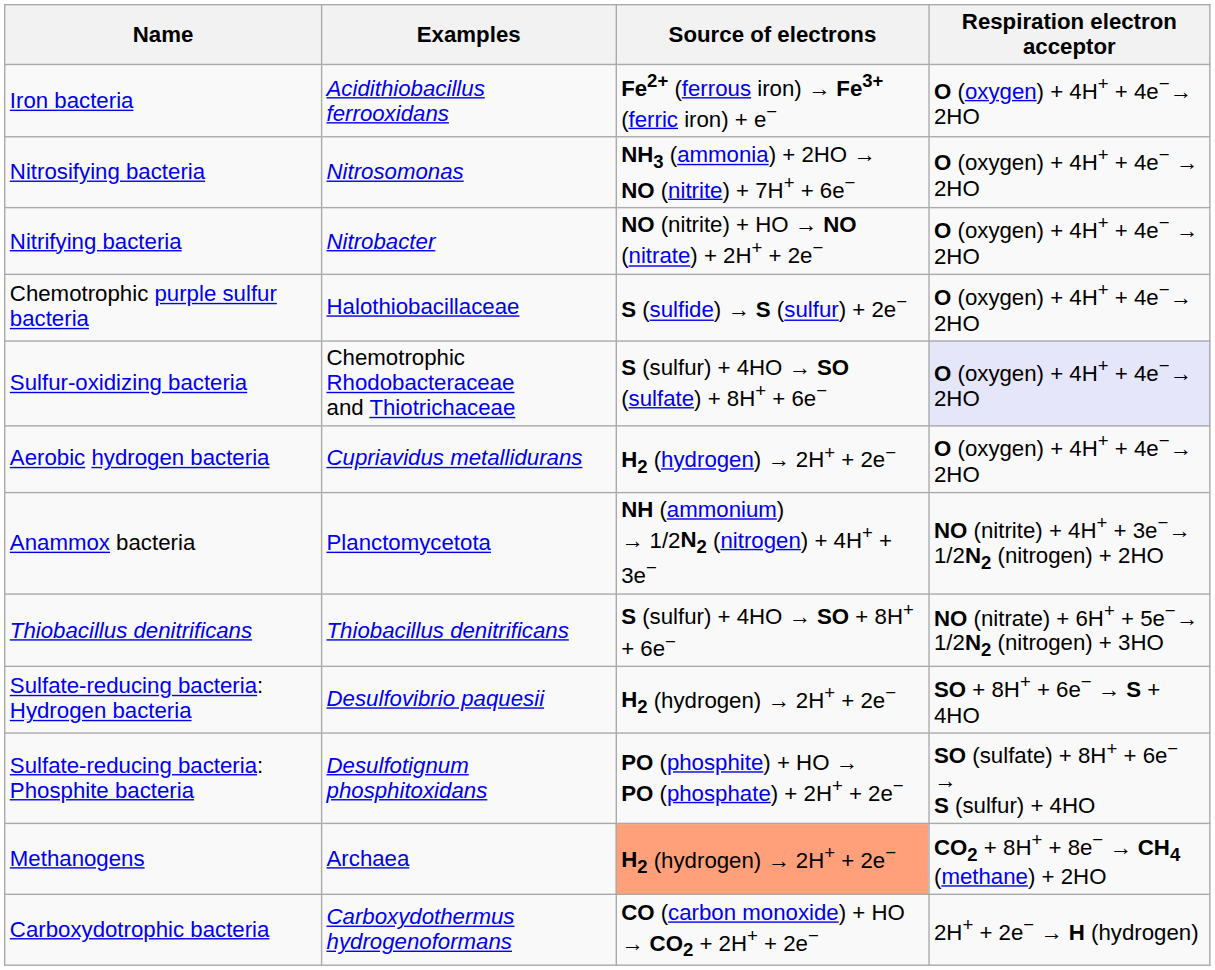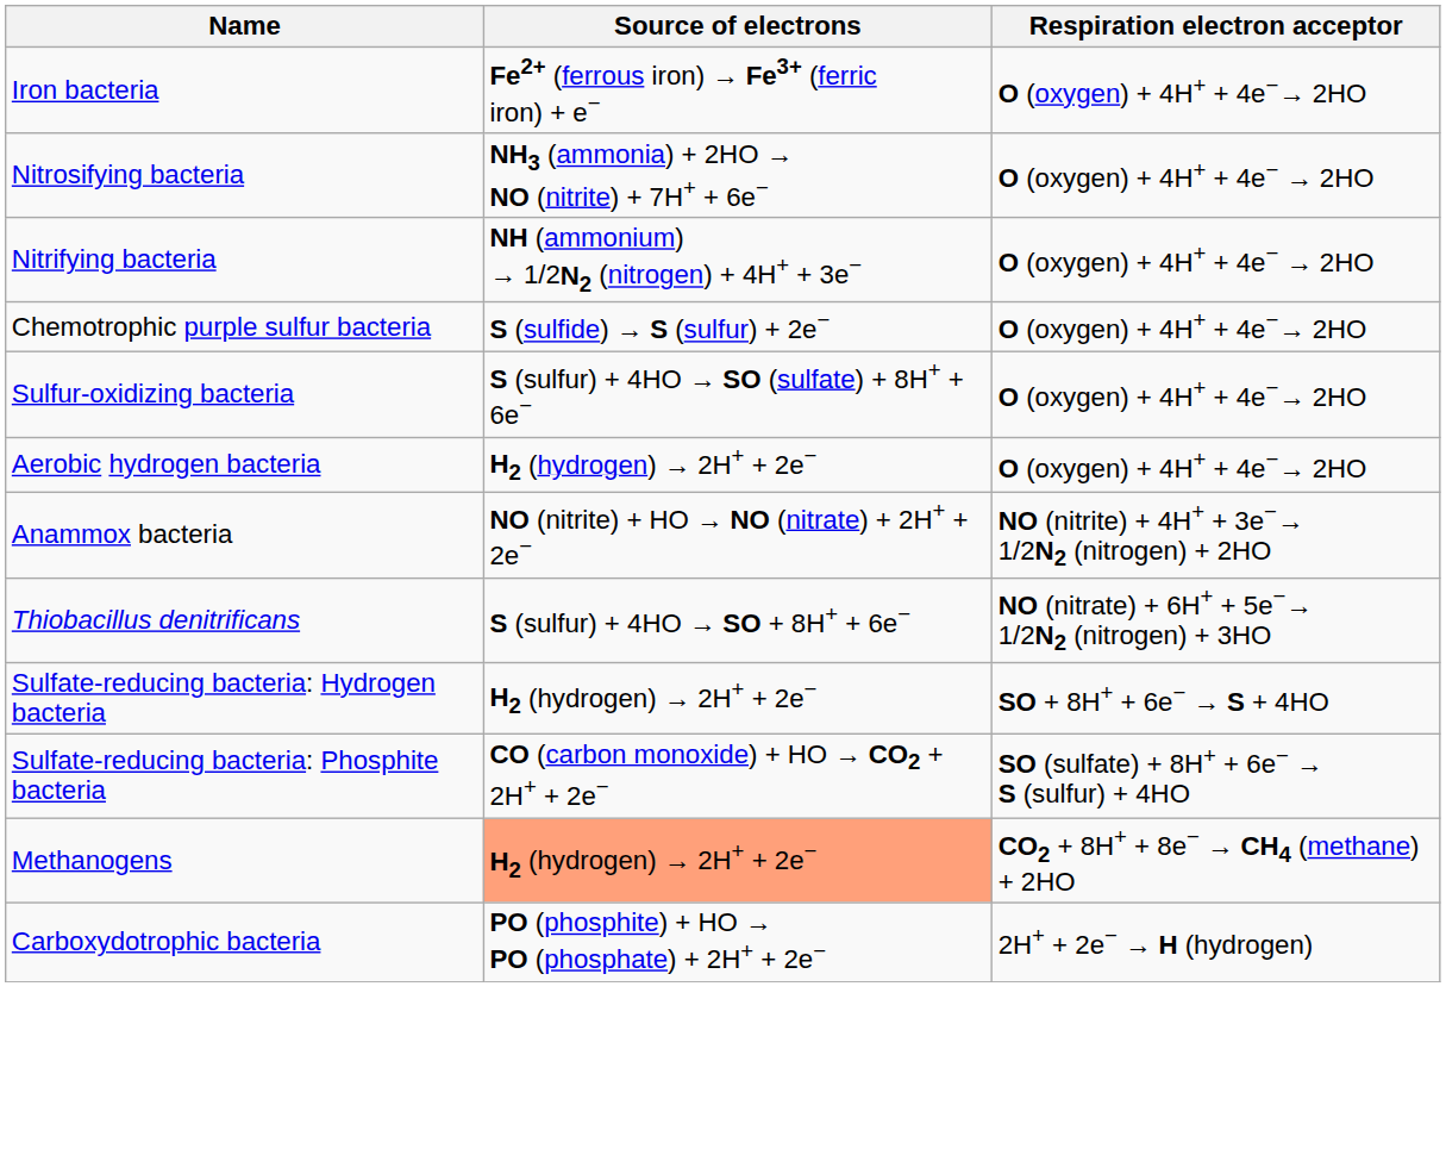- column: Examples | Acidithiobacillus ferrooxidans | Nitrosomonas | Nitrobacter | Halothiobacillaceae | Chemotrophic Rhodobacteraceae and Thiotrichaceae | Cupriavidus metallidurans | Planctomycetota | Thiobacillus denitrificans | Desulfovibrio paquesii | Desulfotignum phosphitoxidans | Archaea | Carboxydothermus hydrogenoformans
Nitrifying bacteria | Source of electrons: NO (nitrite) + HO → NO (nitrate) + 2H+ + 2e− -> NH (ammonium) → 1/2N2 (nitrogen) + 4H+ + 3e−
Sulfur-oxidizing bacteria | Respiration electron acceptor: lavender background -> no background
Anammox bacteria | Source of electrons: NH (ammonium) → 1/2N2 (nitrogen) + 4H+ + 3e− -> NO (nitrite) + HO → NO (nitrate) + 2H+ + 2e−
Sulfate-reducing bacteria: Phosphite bacteria | Source of electrons: PO (phosphite) + HO → PO (phosphate) + 2H+ + 2e− -> CO (carbon monoxide) + HO → CO2 + 2H+ + 2e−
Carboxydotrophic bacteria | Source of electrons: CO (carbon monoxide) + HO → CO2 + 2H+ + 2e− -> PO (phosphite) + HO → PO (phosphate) + 2H+ + 2e−
